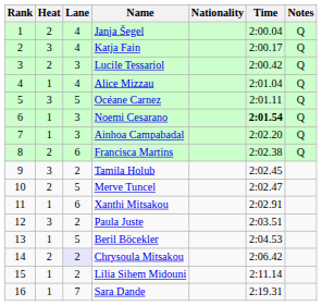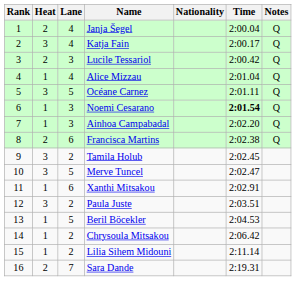Merve Tuncel | Heat: 2 -> 3
Chrysoula Mitsakou | Heat: 2 -> 1
Chrysoula Mitsakou | Lane: lavender background -> no background
Sara Dande | Heat: 1 -> 2
